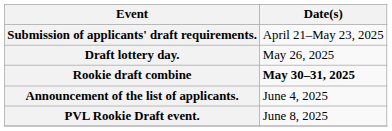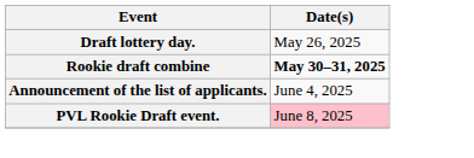- row: Submission of applicants' draft requirements. | April 21–May 23, 2025
PVL Rookie Draft event. | Date(s): no background -> pink background
